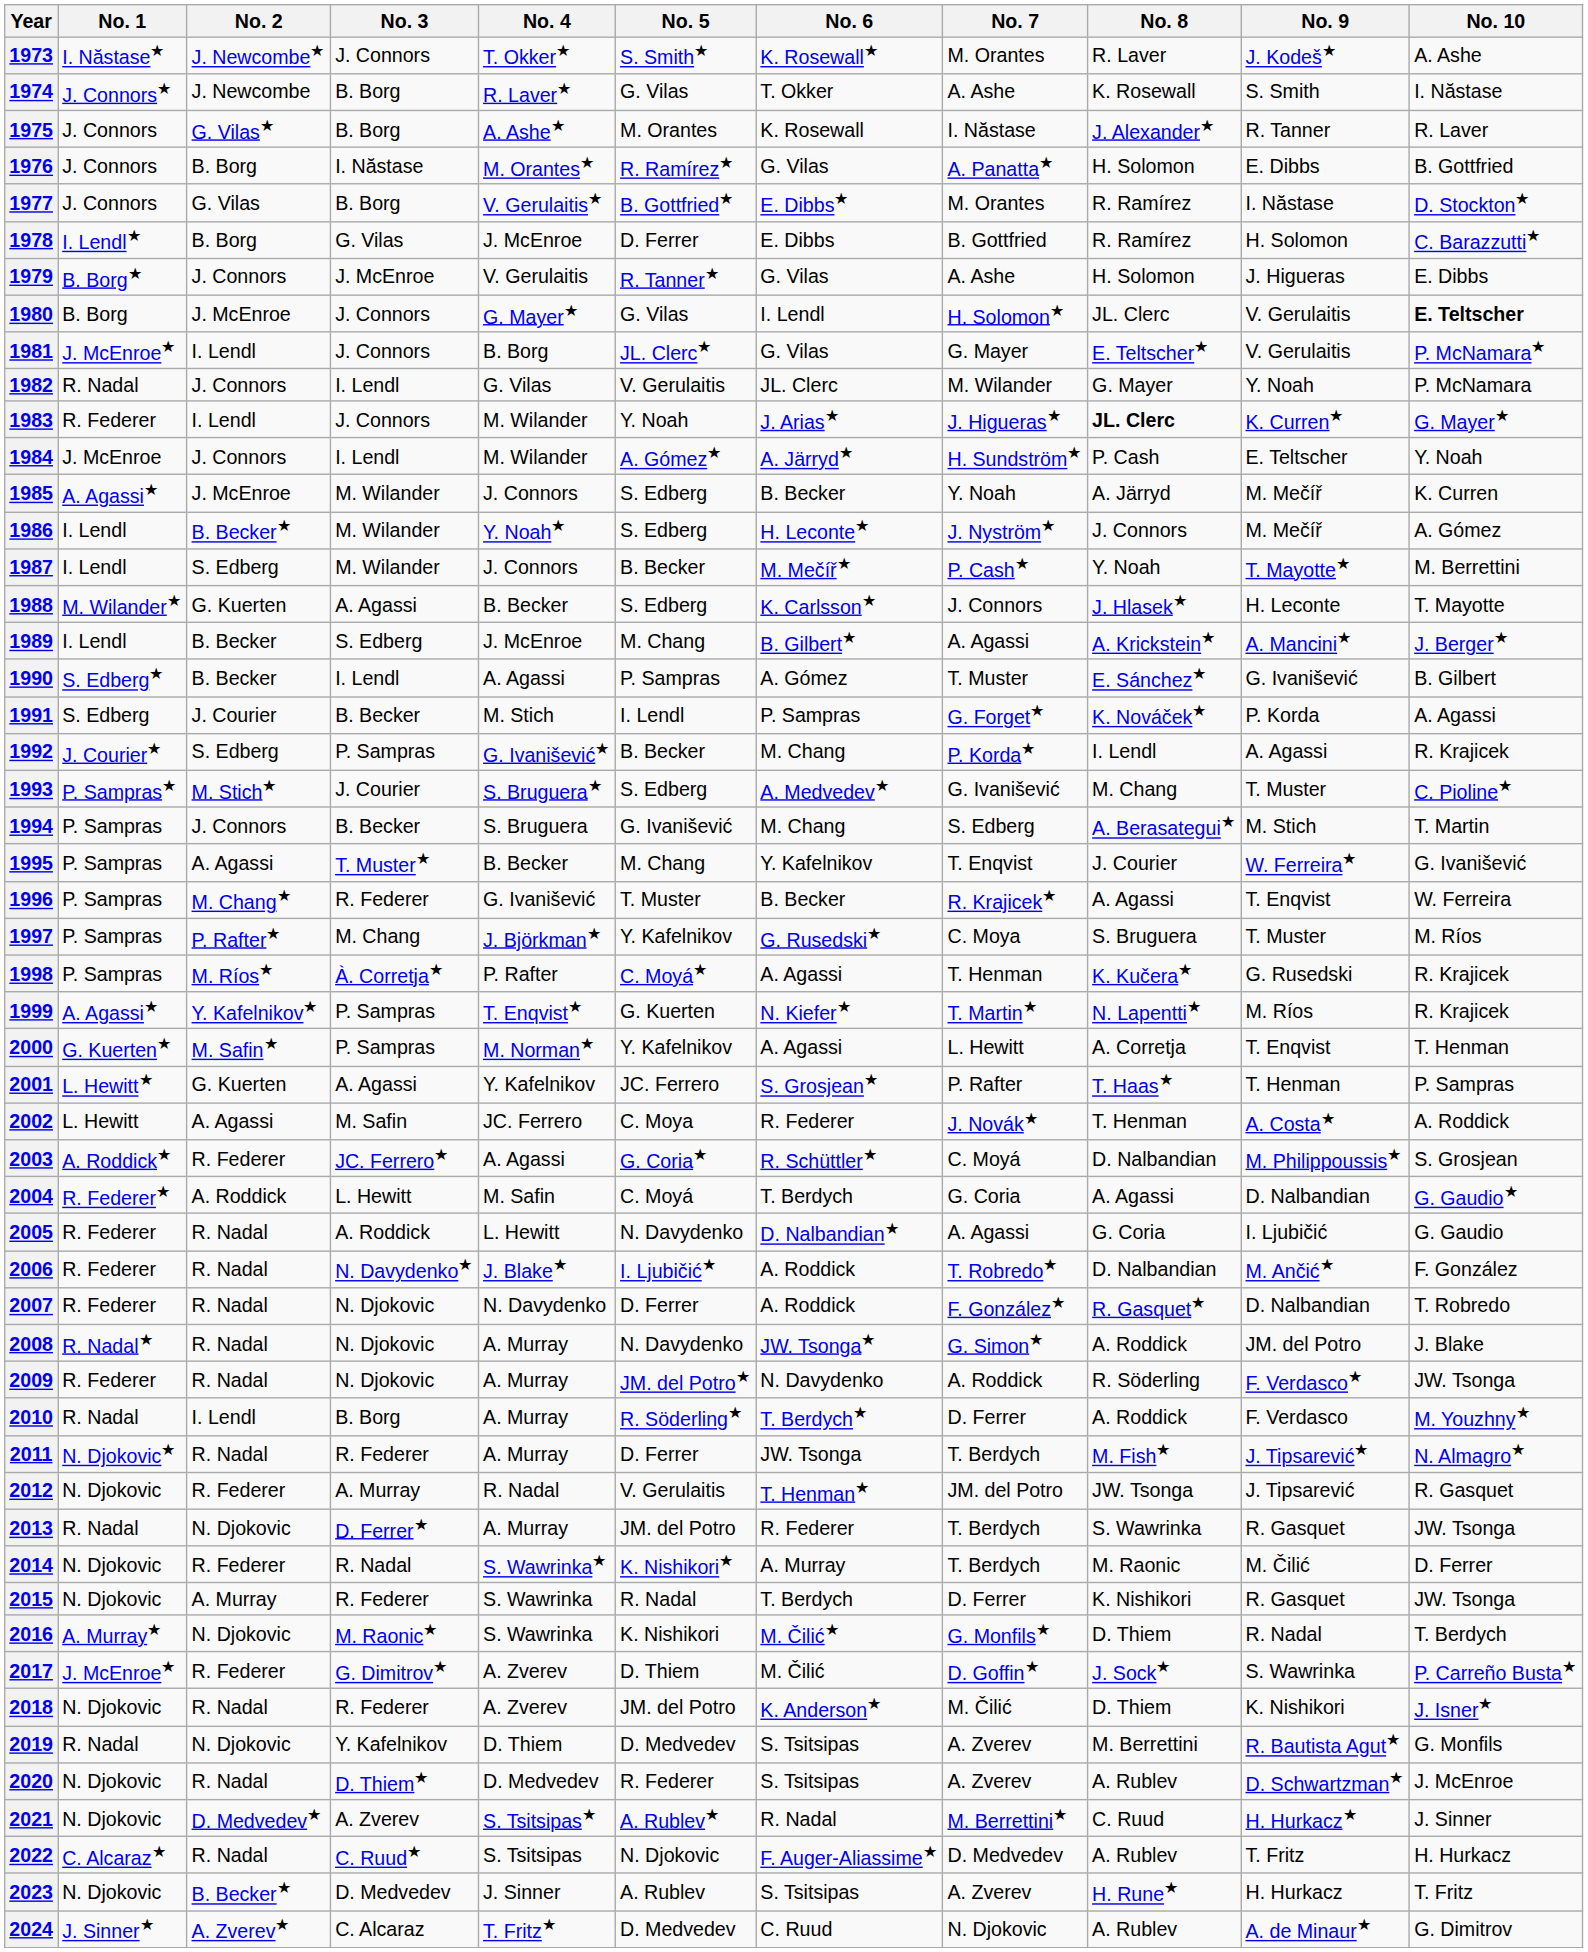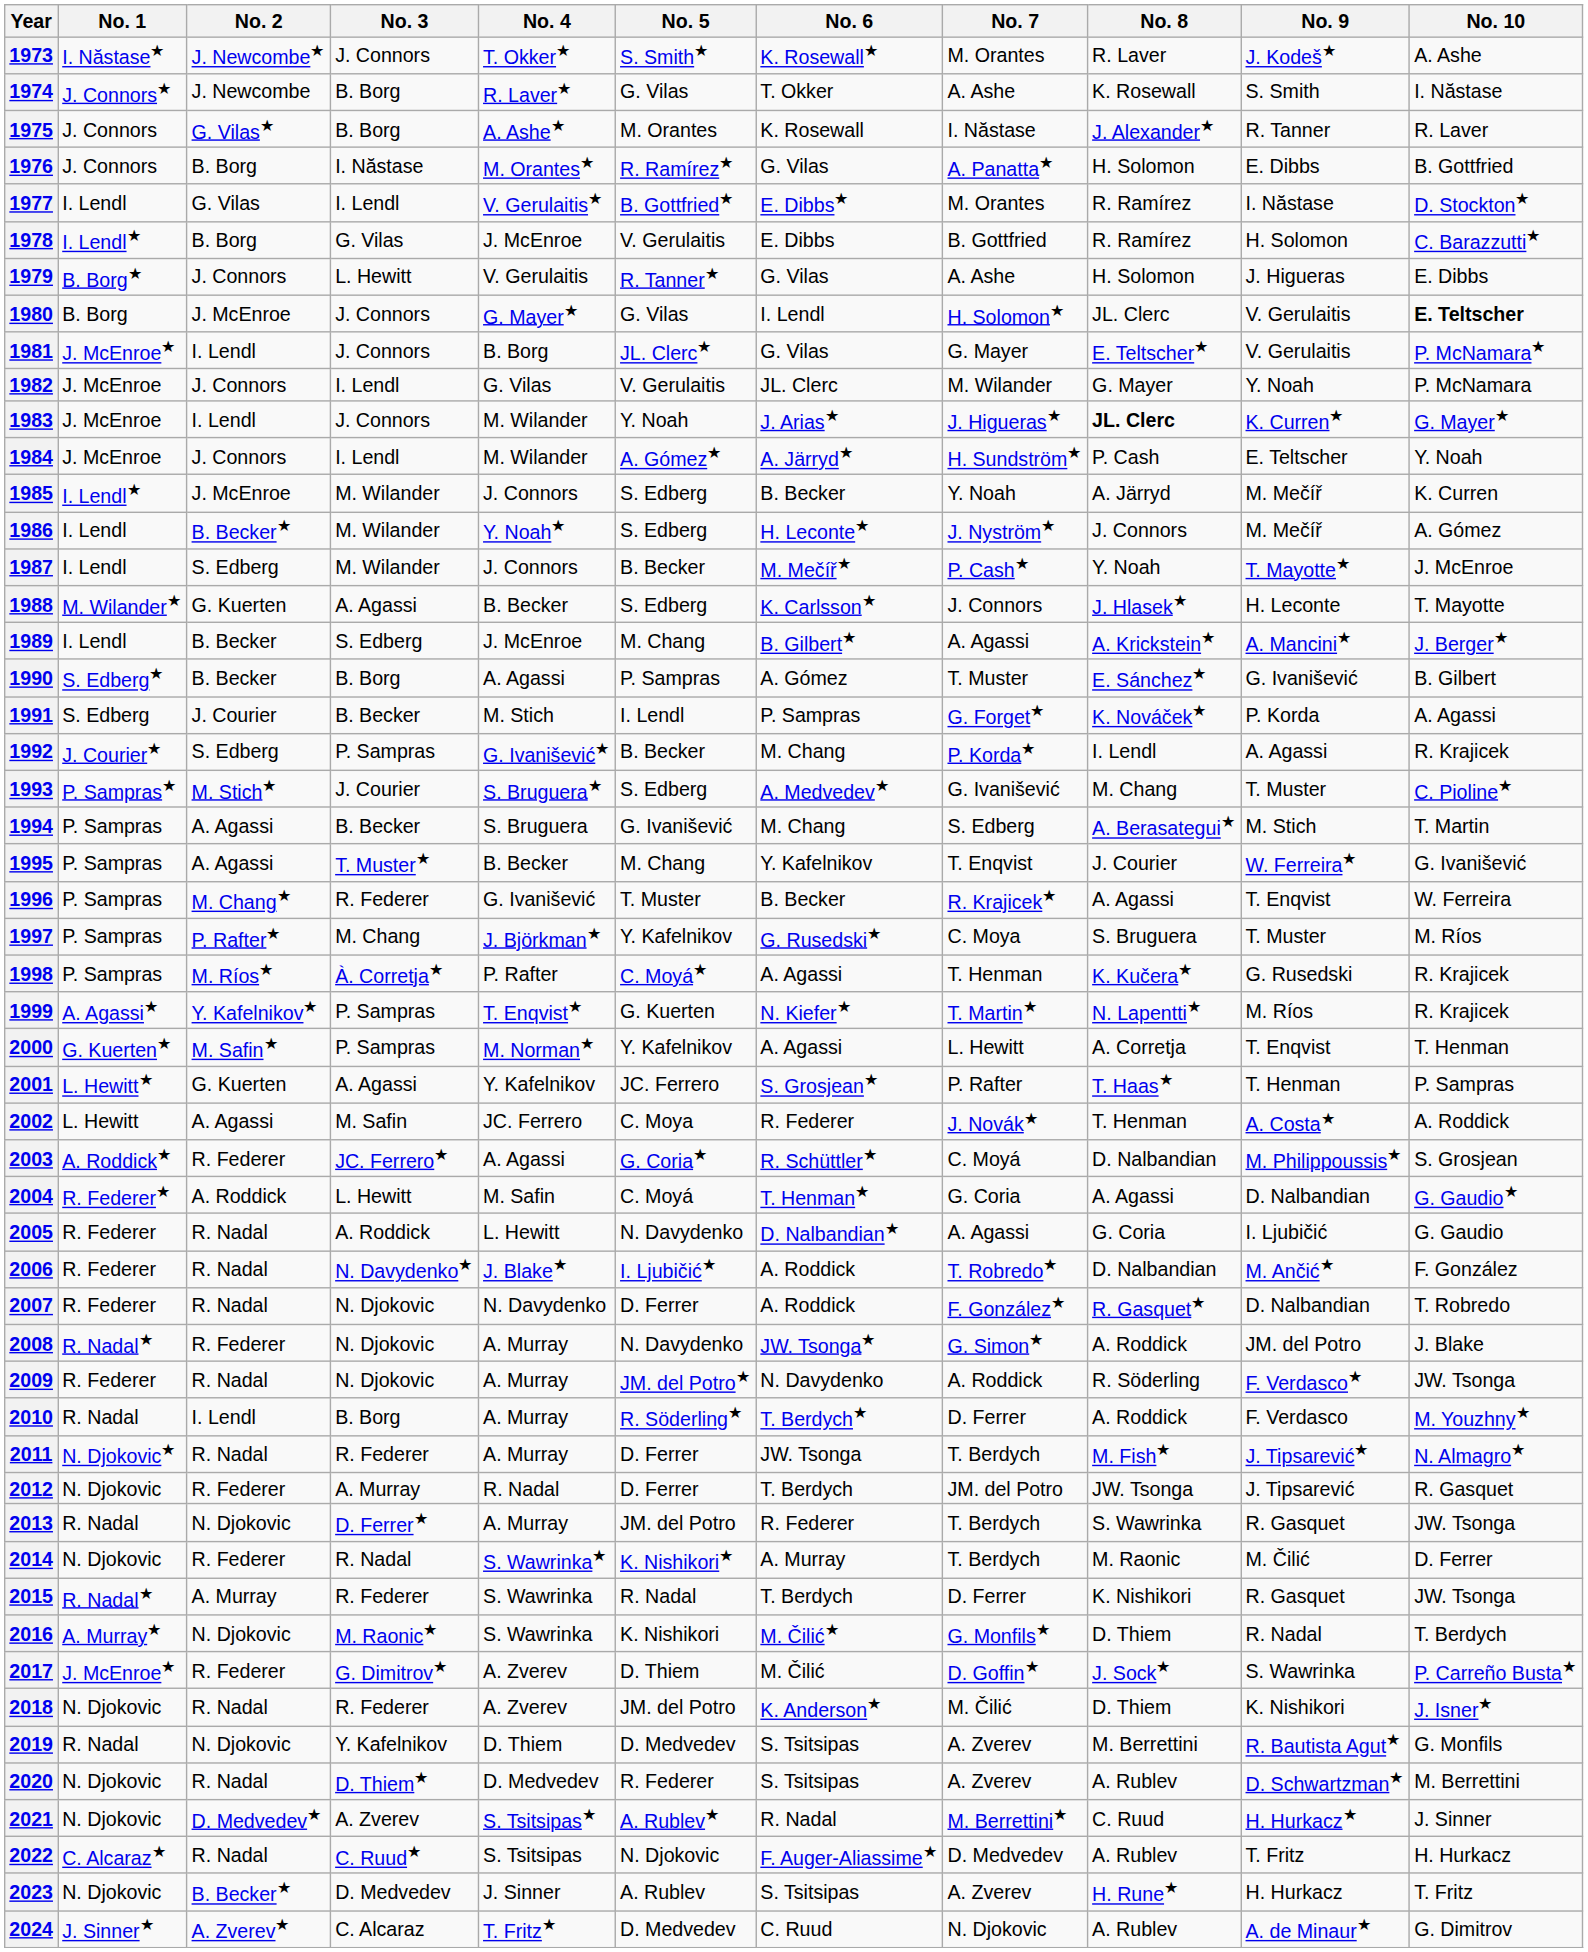1977 | No. 1: J. Connors -> I. Lendl
1977 | No. 3: B. Borg -> I. Lendl
1978 | No. 5: D. Ferrer -> V. Gerulaitis
1979 | No. 3: J. McEnroe -> L. Hewitt
1982 | No. 1: R. Nadal -> J. McEnroe
1983 | No. 1: R. Federer -> J. McEnroe
1985 | No. 1: A. Agassi★ -> I. Lendl★
1987 | No. 10: M. Berrettini -> J. McEnroe
1990 | No. 3: I. Lendl -> B. Borg
1994 | No. 2: J. Connors -> A. Agassi
2004 | No. 6: T. Berdych -> T. Henman★
2008 | No. 2: R. Nadal -> R. Federer
2012 | No. 5: V. Gerulaitis -> D. Ferrer
2012 | No. 6: T. Henman★ -> T. Berdych
2015 | No. 1: N. Djokovic -> R. Nadal★
2020 | No. 10: J. McEnroe -> M. Berrettini
